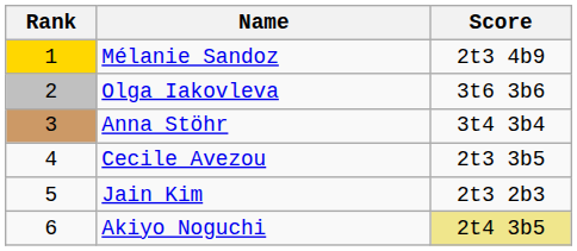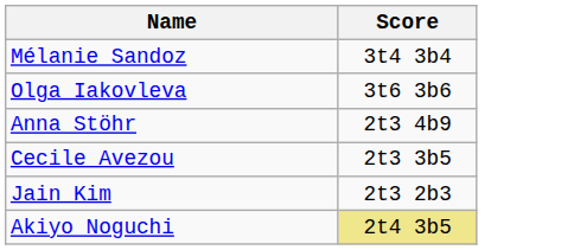- column: Rank | 1 | 2 | 3 | 4 | 5 | 6
Mélanie Sandoz | Score: 2t3 4b9 -> 3t4 3b4
Anna Stöhr | Score: 3t4 3b4 -> 2t3 4b9
